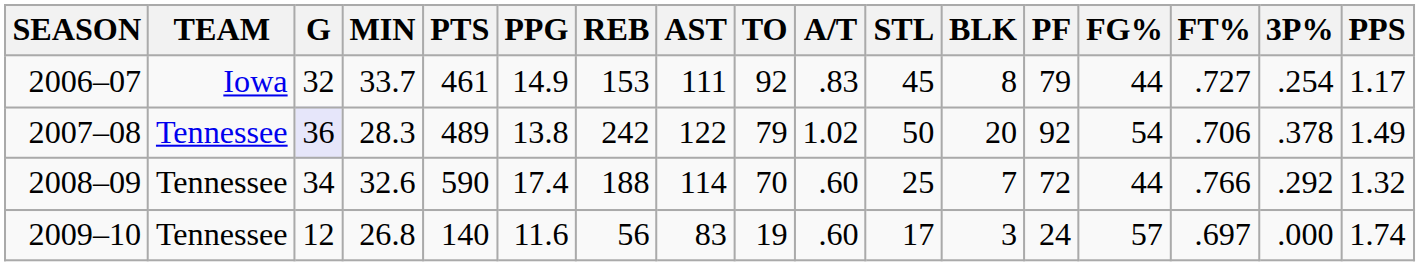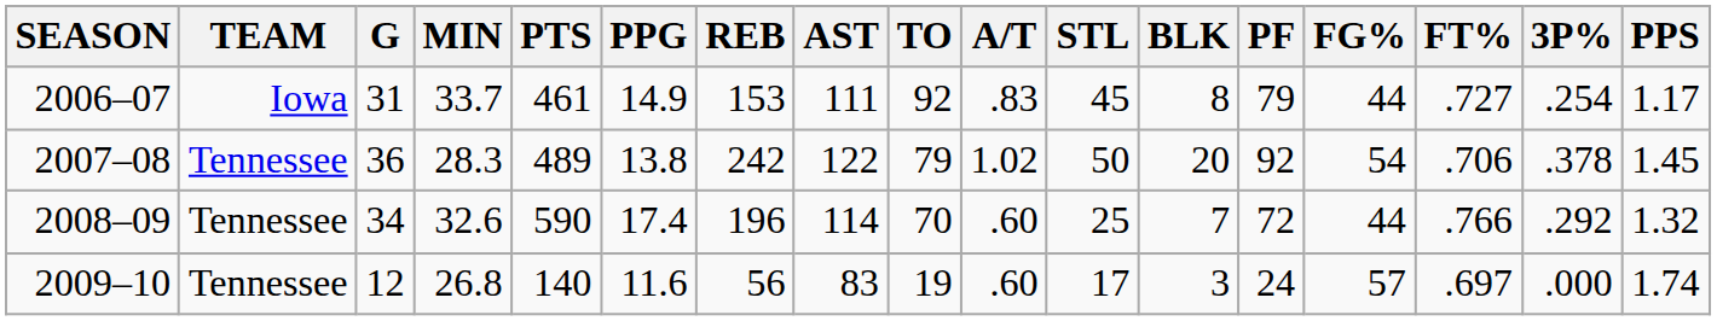2006–07 | G: 32 -> 31
2007–08 | G: lavender background -> no background
2007–08 | PPS: 1.49 -> 1.45
2008–09 | REB: 188 -> 196
